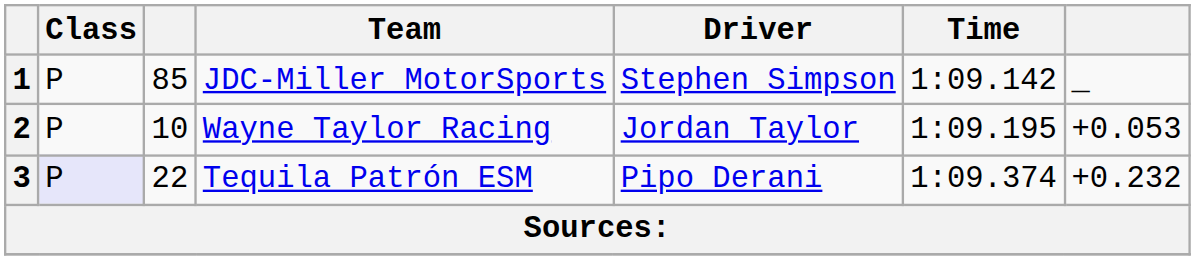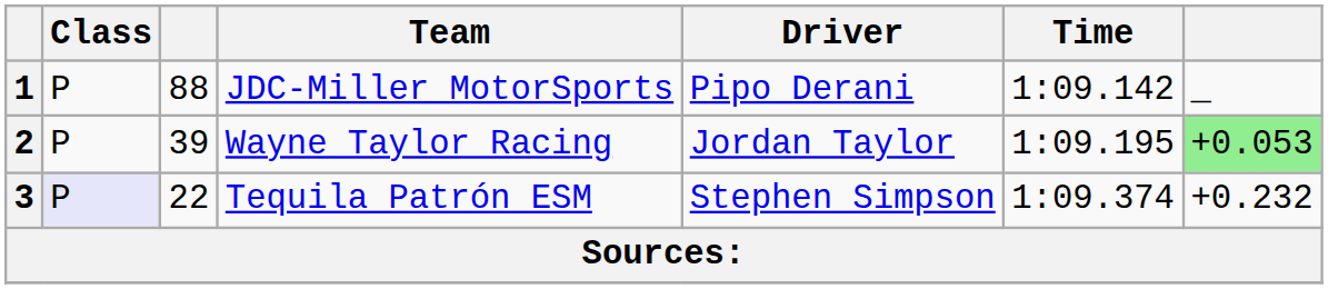1 | column 3: 85 -> 88
1 | Driver: Stephen Simpson -> Pipo Derani
2 | column 3: 10 -> 39
2 | column 7: no background -> lightgreen background
3 | Driver: Pipo Derani -> Stephen Simpson
